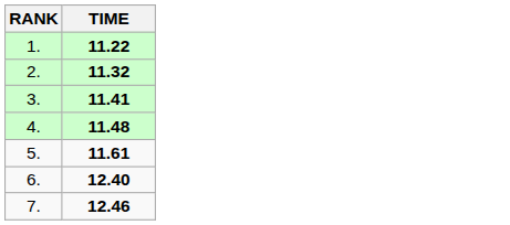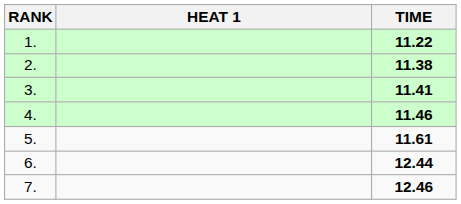+ column: HEAT 1
2. | TIME: 11.32 -> 11.38
4. | TIME: 11.48 -> 11.46
6. | TIME: 12.40 -> 12.44
